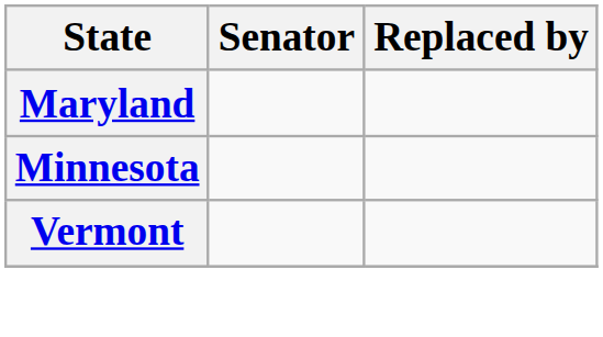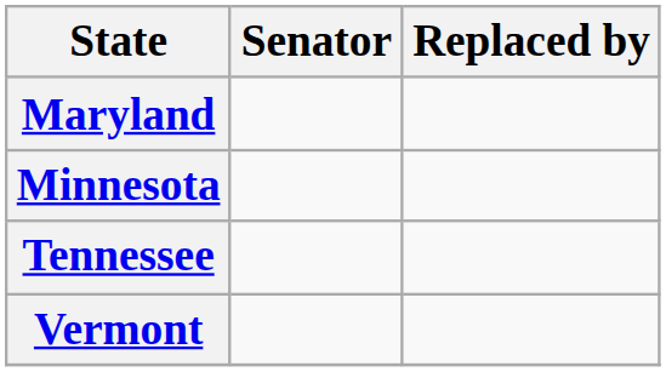+ row: Tennessee
